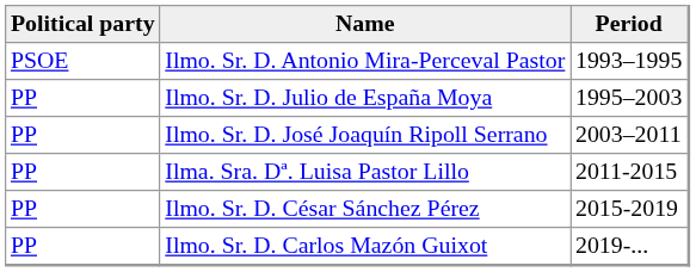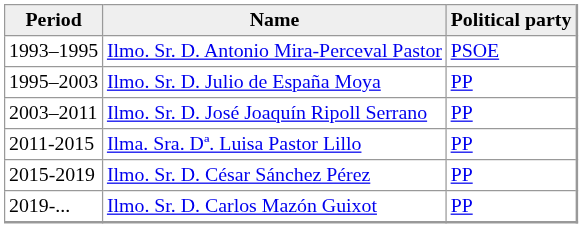columns swapped: Period <-> Political party
